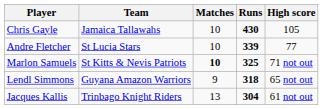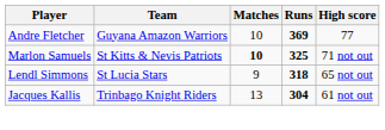- row: Chris Gayle | Jamaica Tallawahs | 10 | 430 | 105
Andre Fletcher | Team: St Lucia Stars -> Guyana Amazon Warriors
Andre Fletcher | Runs: 339 -> 369
Lendl Simmons | Team: Guyana Amazon Warriors -> St Lucia Stars
